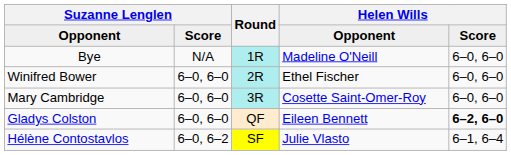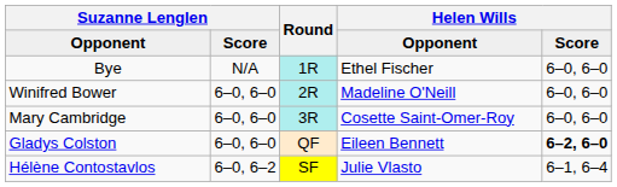Bye | column 4: Madeline O'Neill -> Ethel Fischer
Winifred Bower | column 4: Ethel Fischer -> Madeline O'Neill
